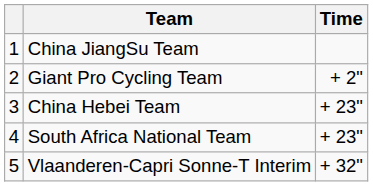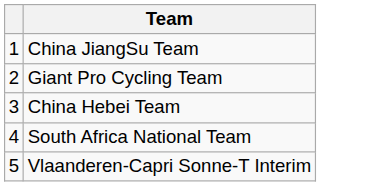- column: Time | + 2" | + 23" | + 23" | + 32"
